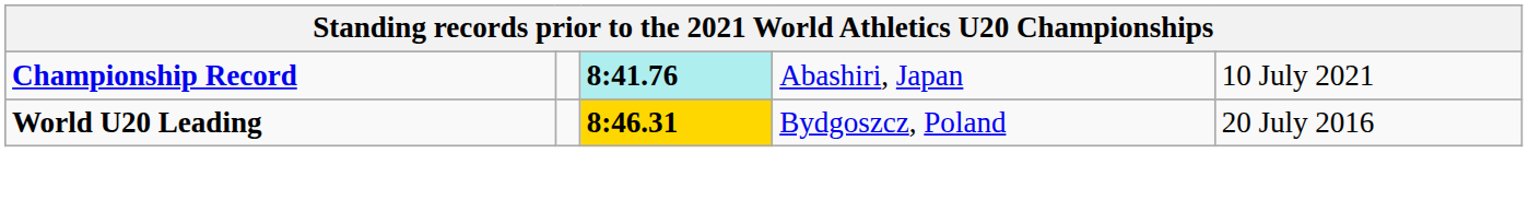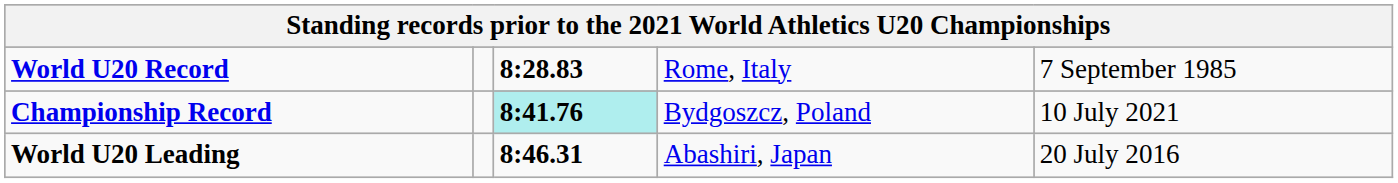+ row: World U20 Record | 8:28.83 | Rome, Italy | 7 September 1985
Championship Record | column 4: Abashiri, Japan -> Bydgoszcz, Poland
World U20 Leading | column 3: gold background -> no background
World U20 Leading | column 4: Bydgoszcz, Poland -> Abashiri, Japan
